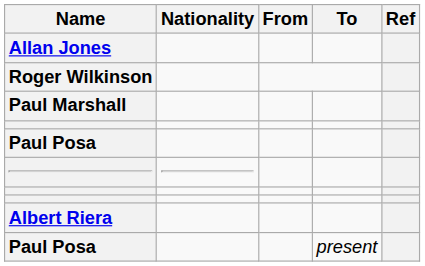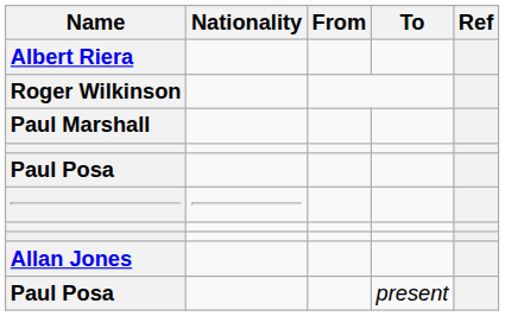rows swapped: Allan Jones <-> Albert Riera
